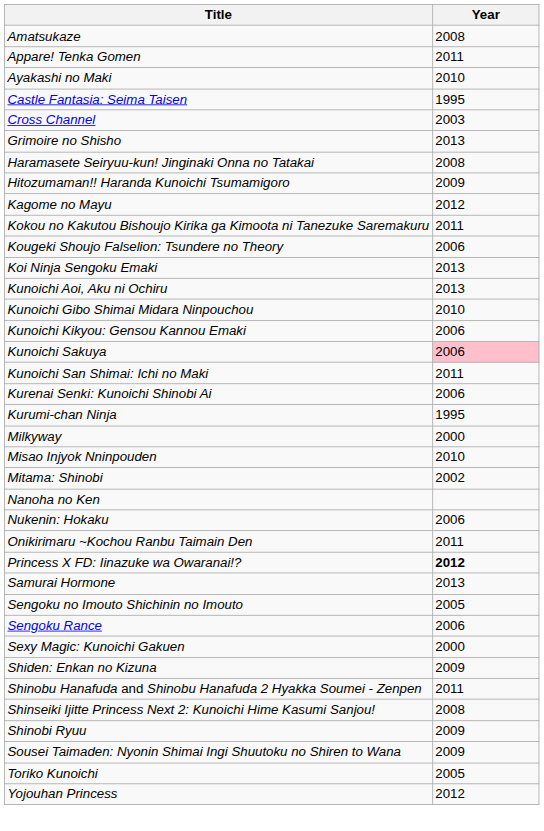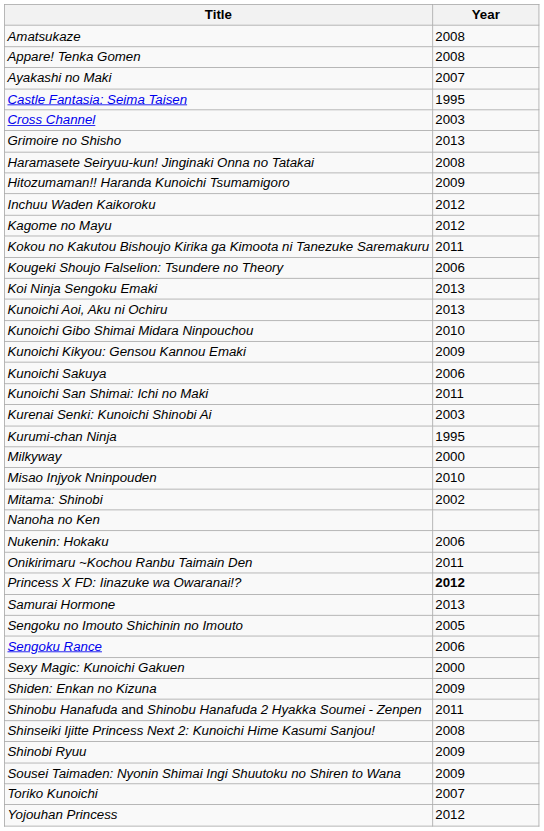Appare! Tenka Gomen | Year: 2011 -> 2008
Ayakashi no Maki | Year: 2010 -> 2007
+ row: Inchuu Waden Kaikoroku | 2012
Kunoichi Kikyou: Gensou Kannou Emaki | Year: 2006 -> 2009
Kunoichi Sakuya | Year: pink background -> no background
Kurenai Senki: Kunoichi Shinobi Ai | Year: 2006 -> 2003
Toriko Kunoichi | Year: 2005 -> 2007
